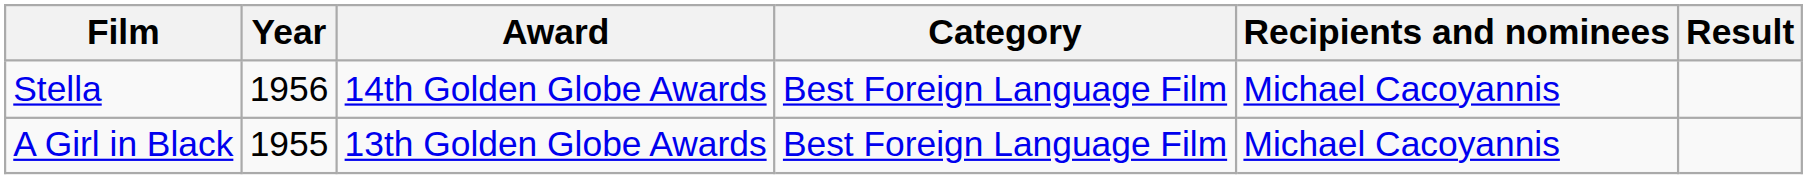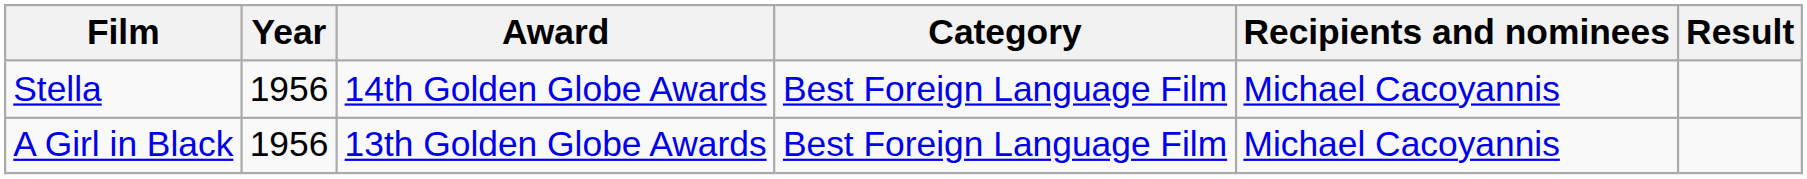A Girl in Black | Year: 1955 -> 1956
